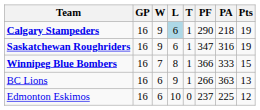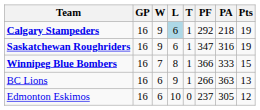Calgary Stampeders | PF: 290 -> 292
Edmonton Eskimos | PA: 225 -> 305
